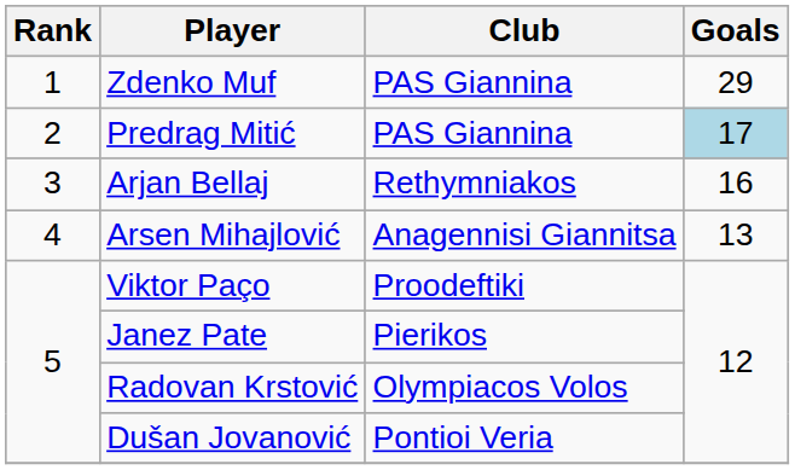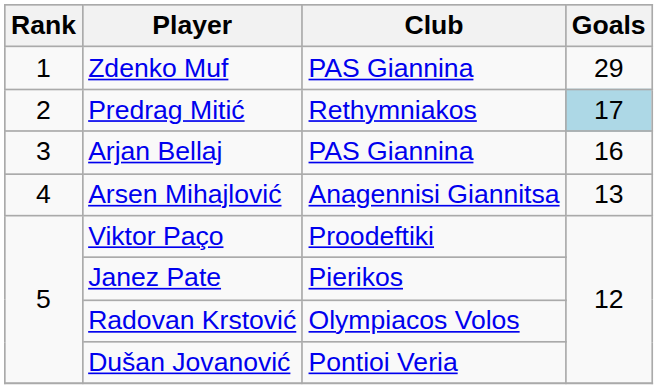Predrag Mitić | Club: PAS Giannina -> Rethymniakos
Arjan Bellaj | Club: Rethymniakos -> PAS Giannina
